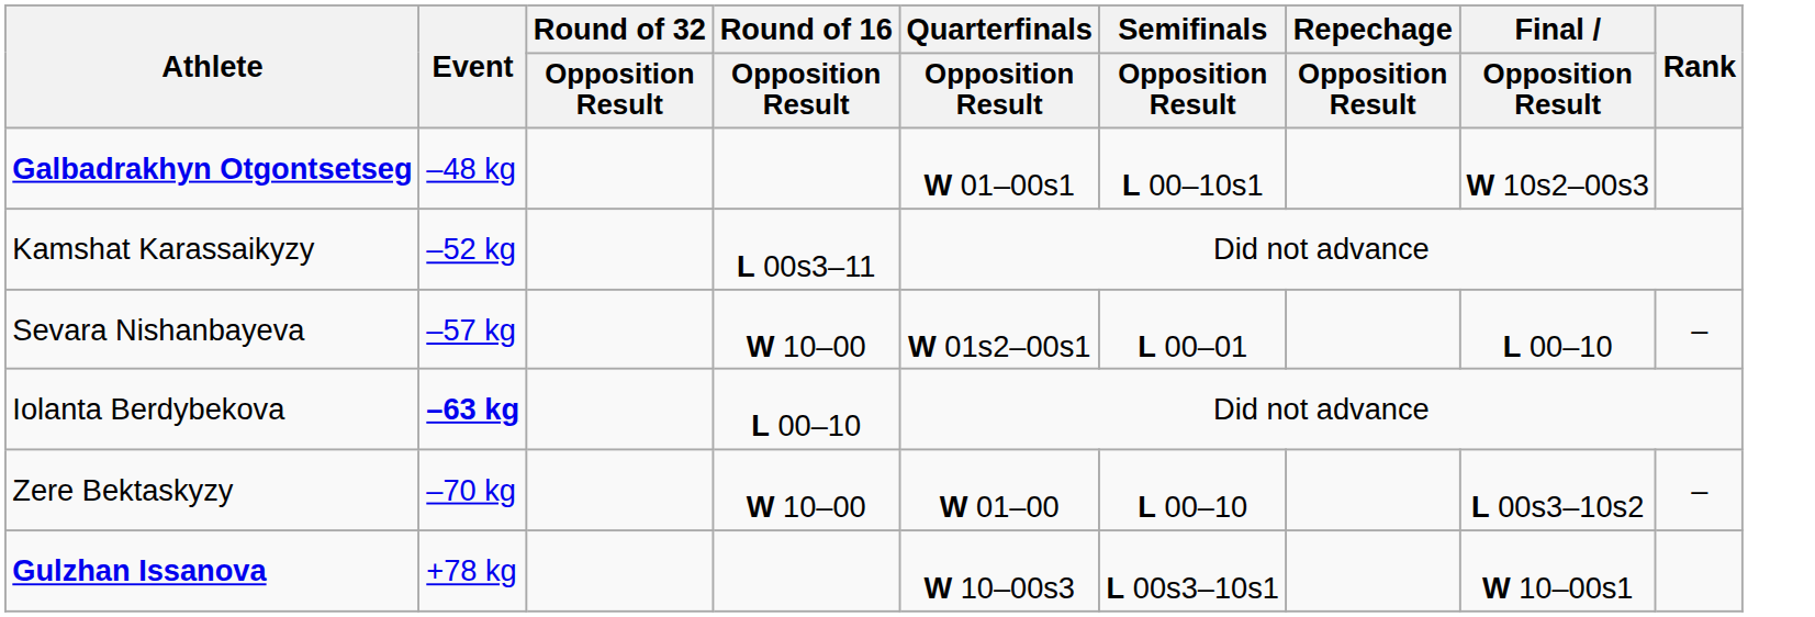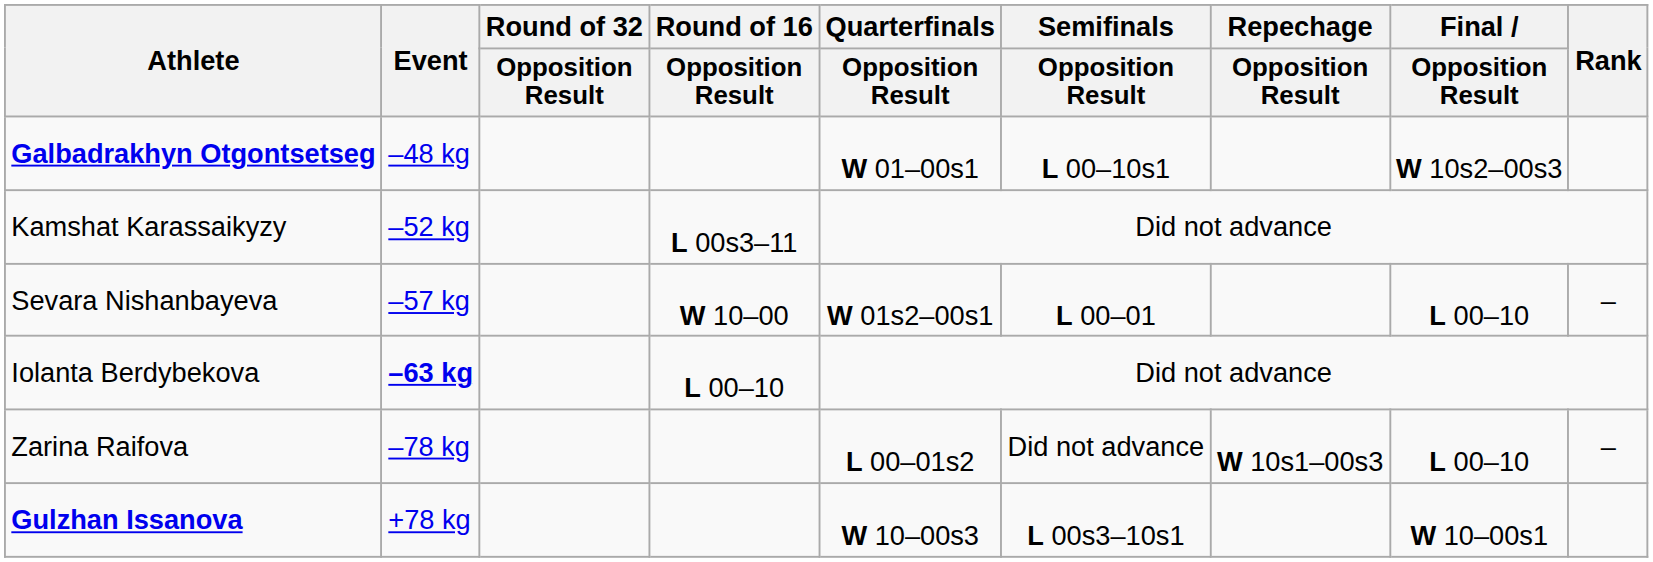- row: Zere Bektaskyzy | –70 kg | W 10–00 | W 01–00 | L 00–10 | L 00s3–10s2 | –
+ row: Zarina Raifova | –78 kg | L 00–01s2 | Did not advance | W 10s1–00s3 | L 00–10 | –
